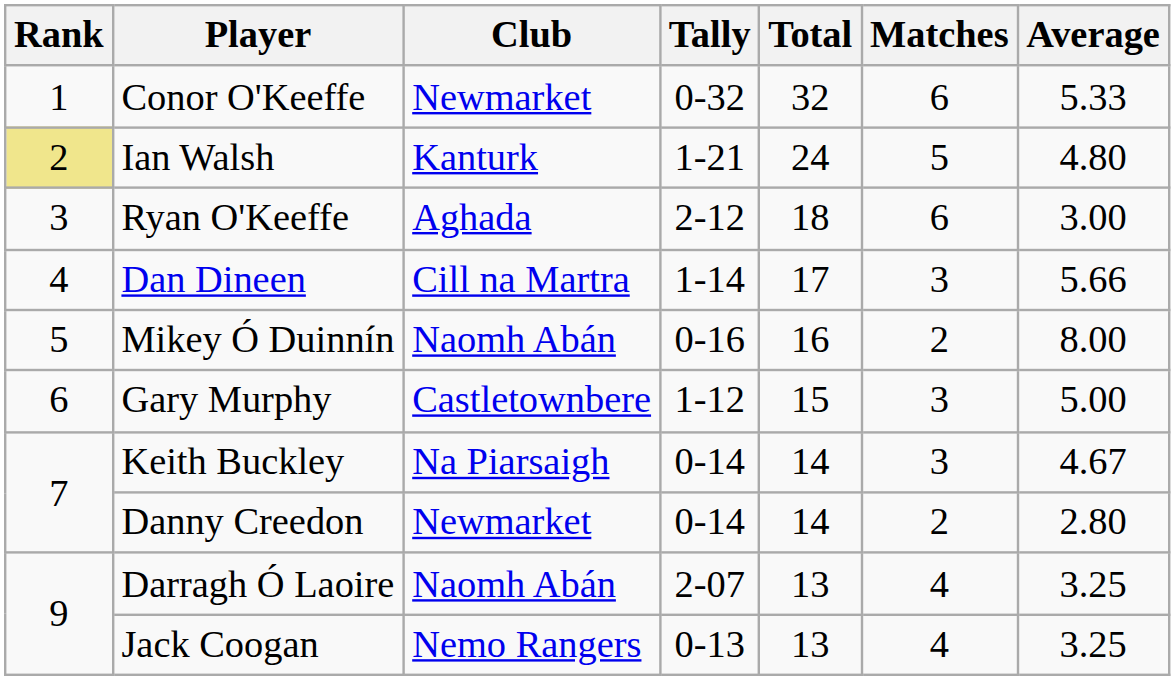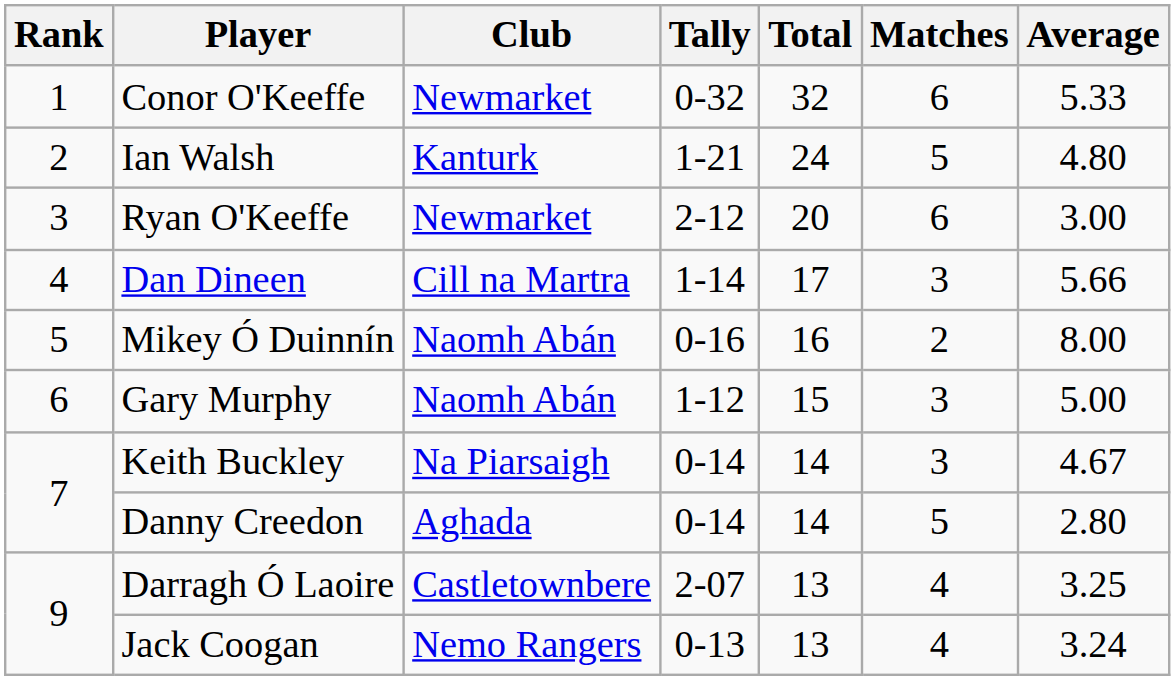Ian Walsh | Rank: khaki background -> no background
Ryan O'Keeffe | Club: Aghada -> Newmarket
Ryan O'Keeffe | Total: 18 -> 20
Gary Murphy | Club: Castletownbere -> Naomh Abán
Danny Creedon | Club: Newmarket -> Aghada
Danny Creedon | Matches: 2 -> 5
Darragh Ó Laoire | Club: Naomh Abán -> Castletownbere
Jack Coogan | Average: 3.25 -> 3.24
